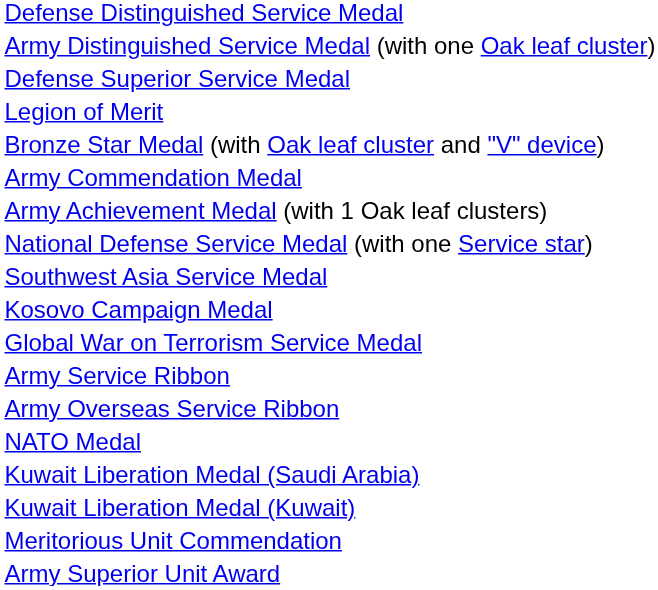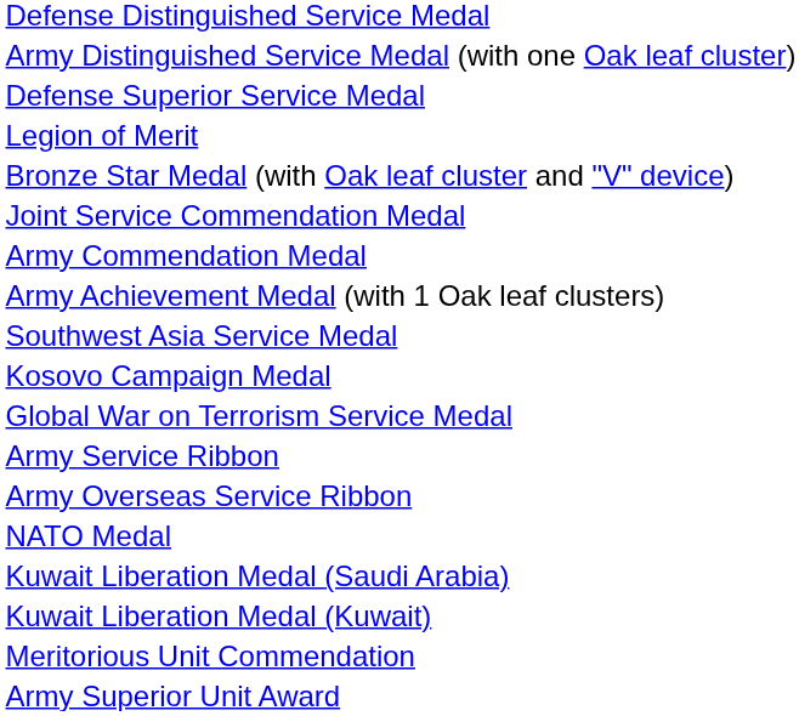+ row: Joint Service Commendation Medal
- row: National Defense Service Medal (with one Service star)
